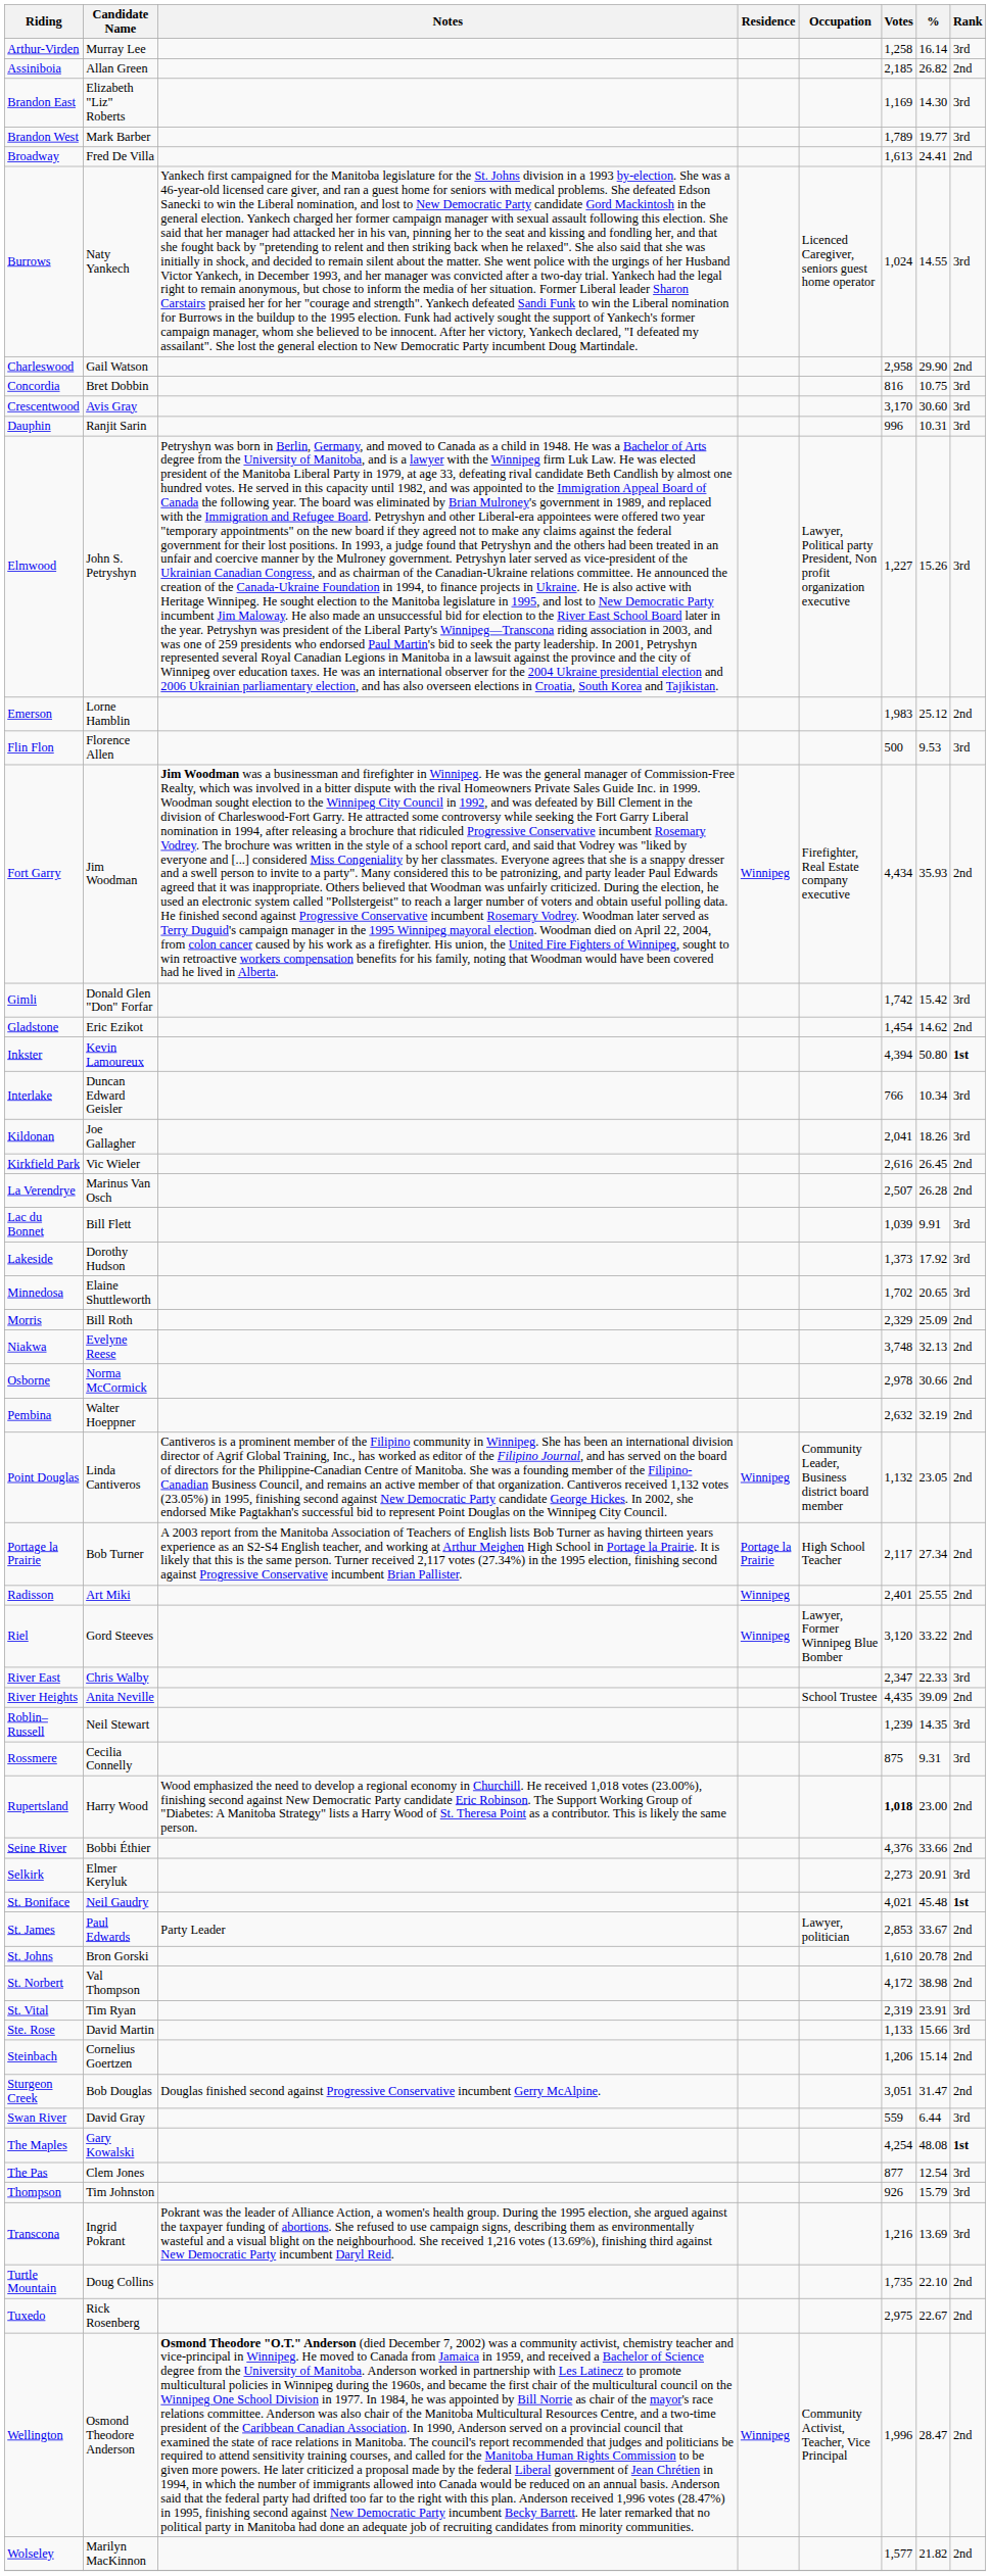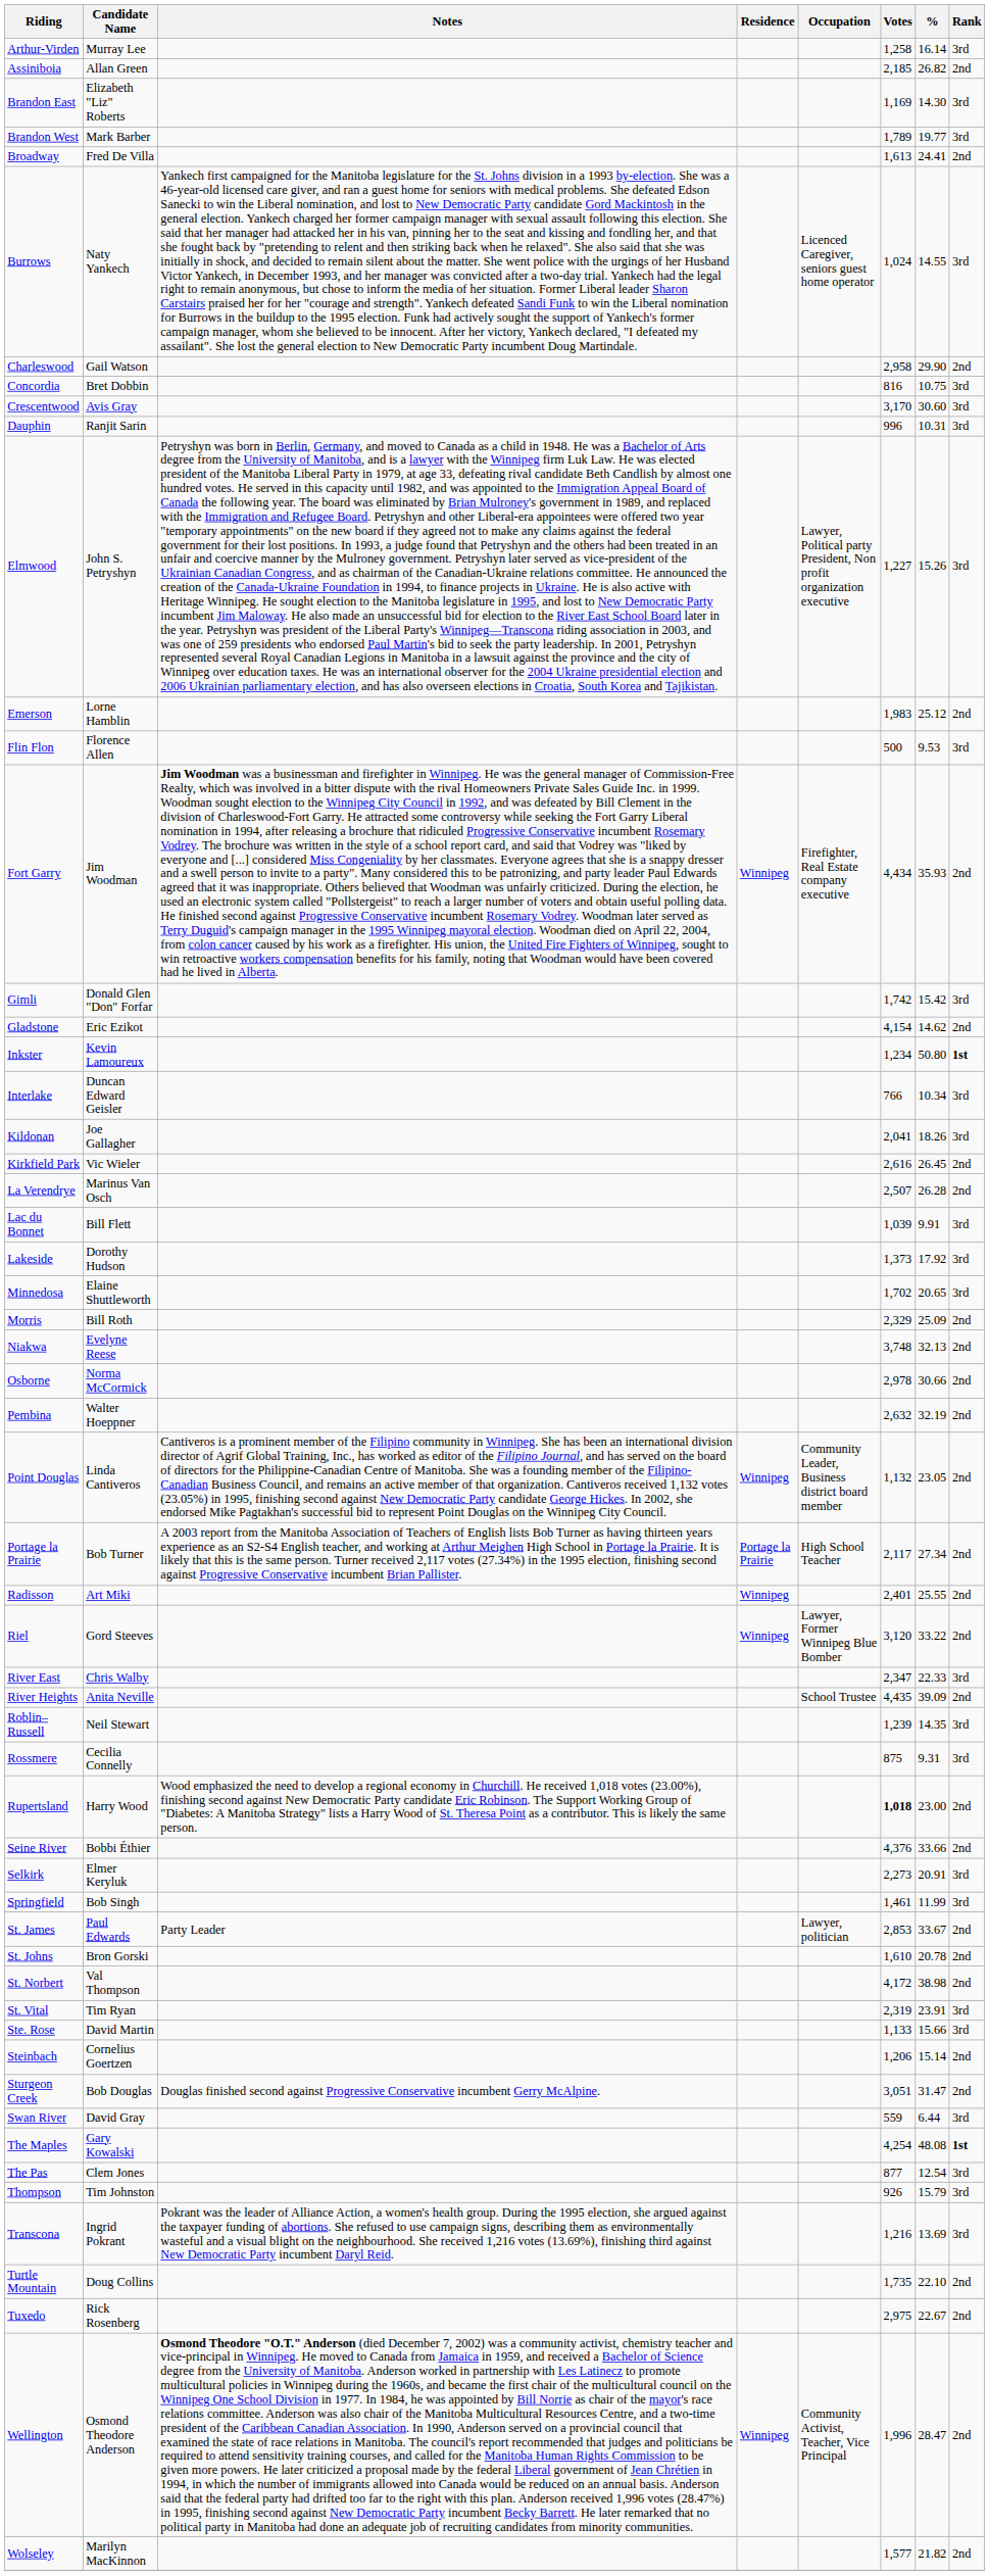Gladstone | Votes: 1,454 -> 4,154
Inkster | Votes: 4,394 -> 1,234
+ row: Springfield | Bob Singh | 1,461 | 11.99 | 3rd
- row: St. Boniface | Neil Gaudry | 4,021 | 45.48 | 1st
